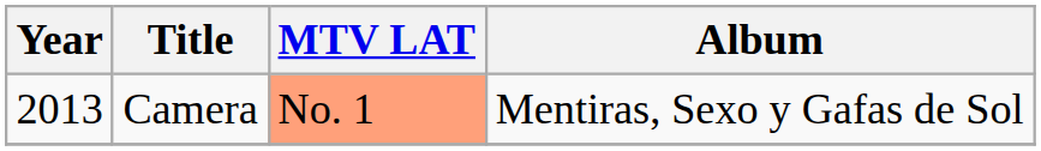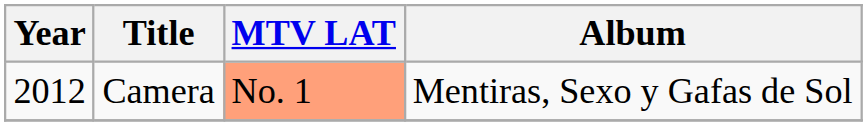Camera | Year: 2013 -> 2012
